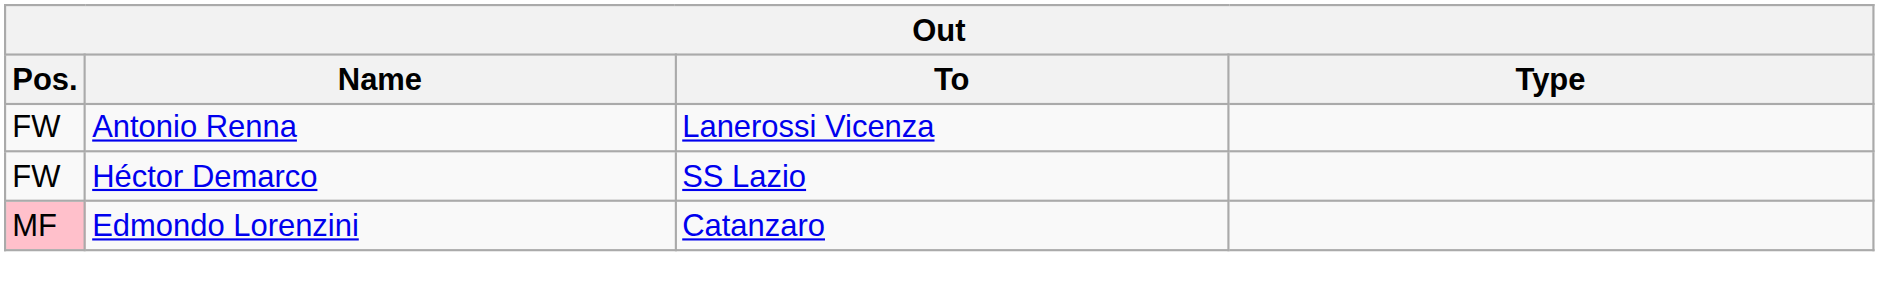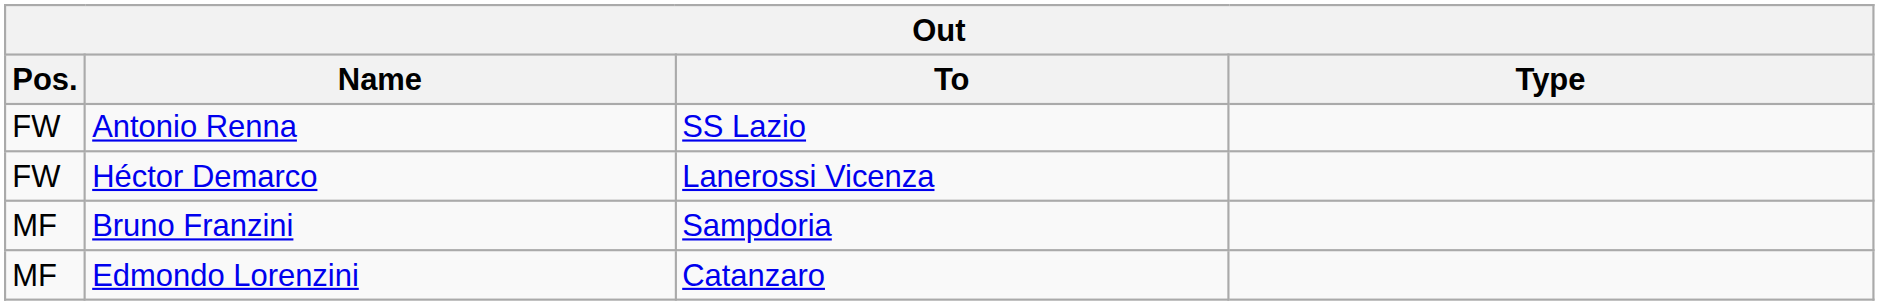Antonio Renna | To: Lanerossi Vicenza -> SS Lazio
Héctor Demarco | To: SS Lazio -> Lanerossi Vicenza
+ row: MF | Bruno Franzini | Sampdoria
Edmondo Lorenzini | Pos.: pink background -> no background
